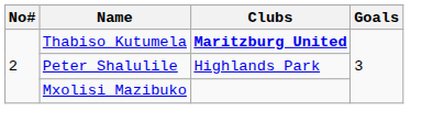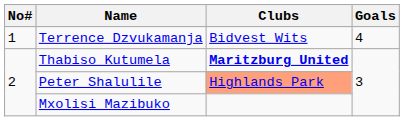+ row: 1 | Terrence Dzvukamanja | Bidvest Wits | 4
Peter Shalulile | Clubs: no background -> lightsalmon background
